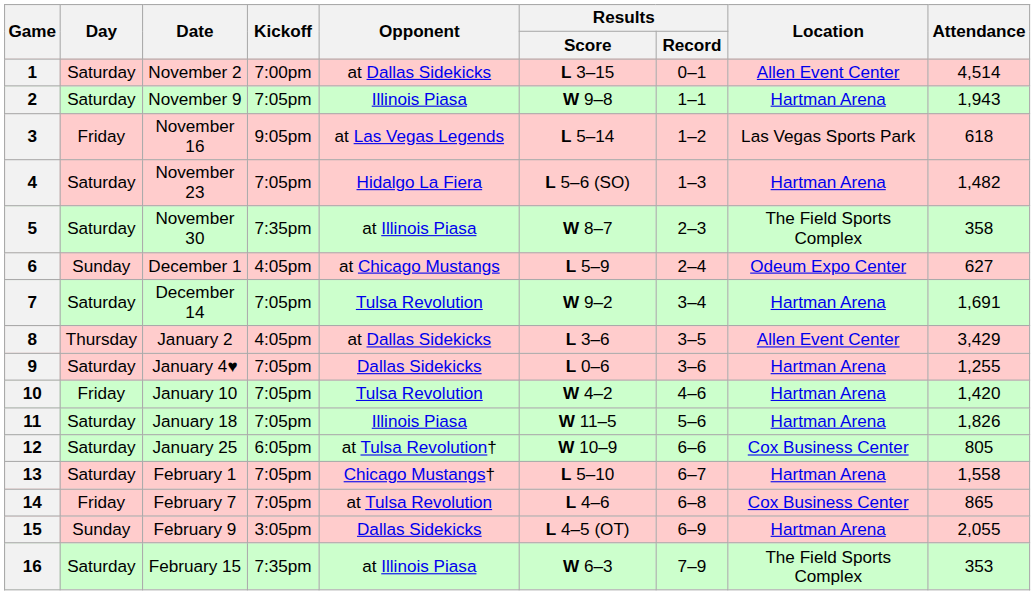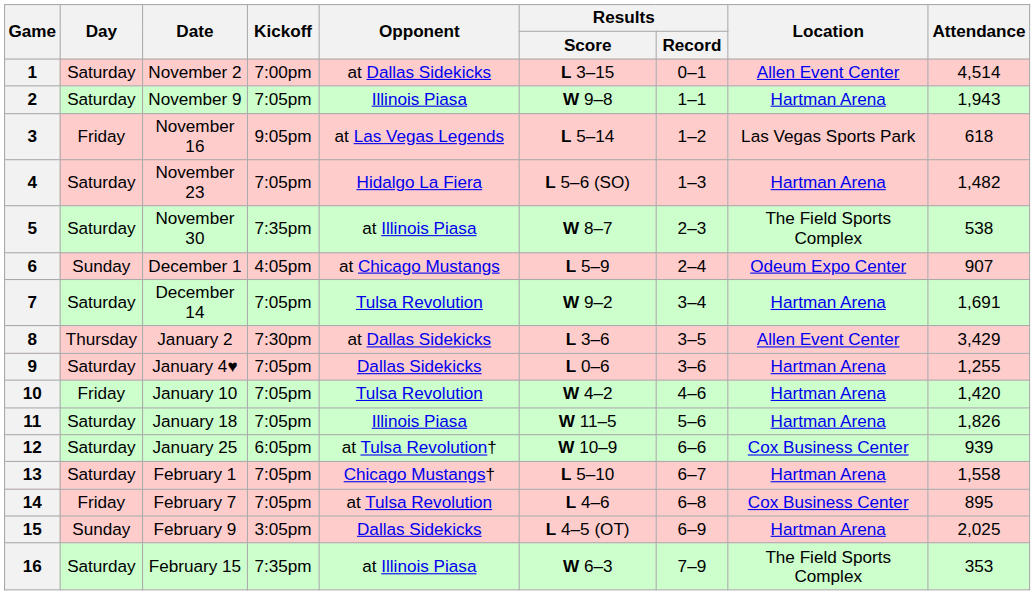5 | Attendance: 358 -> 538
6 | Attendance: 627 -> 907
8 | Kickoff: 4:05pm -> 7:30pm
12 | Attendance: 805 -> 939
14 | Attendance: 865 -> 895
15 | Attendance: 2,055 -> 2,025
